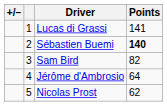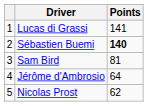- column: +/–
Sam Bird | Points: 82 -> 81
